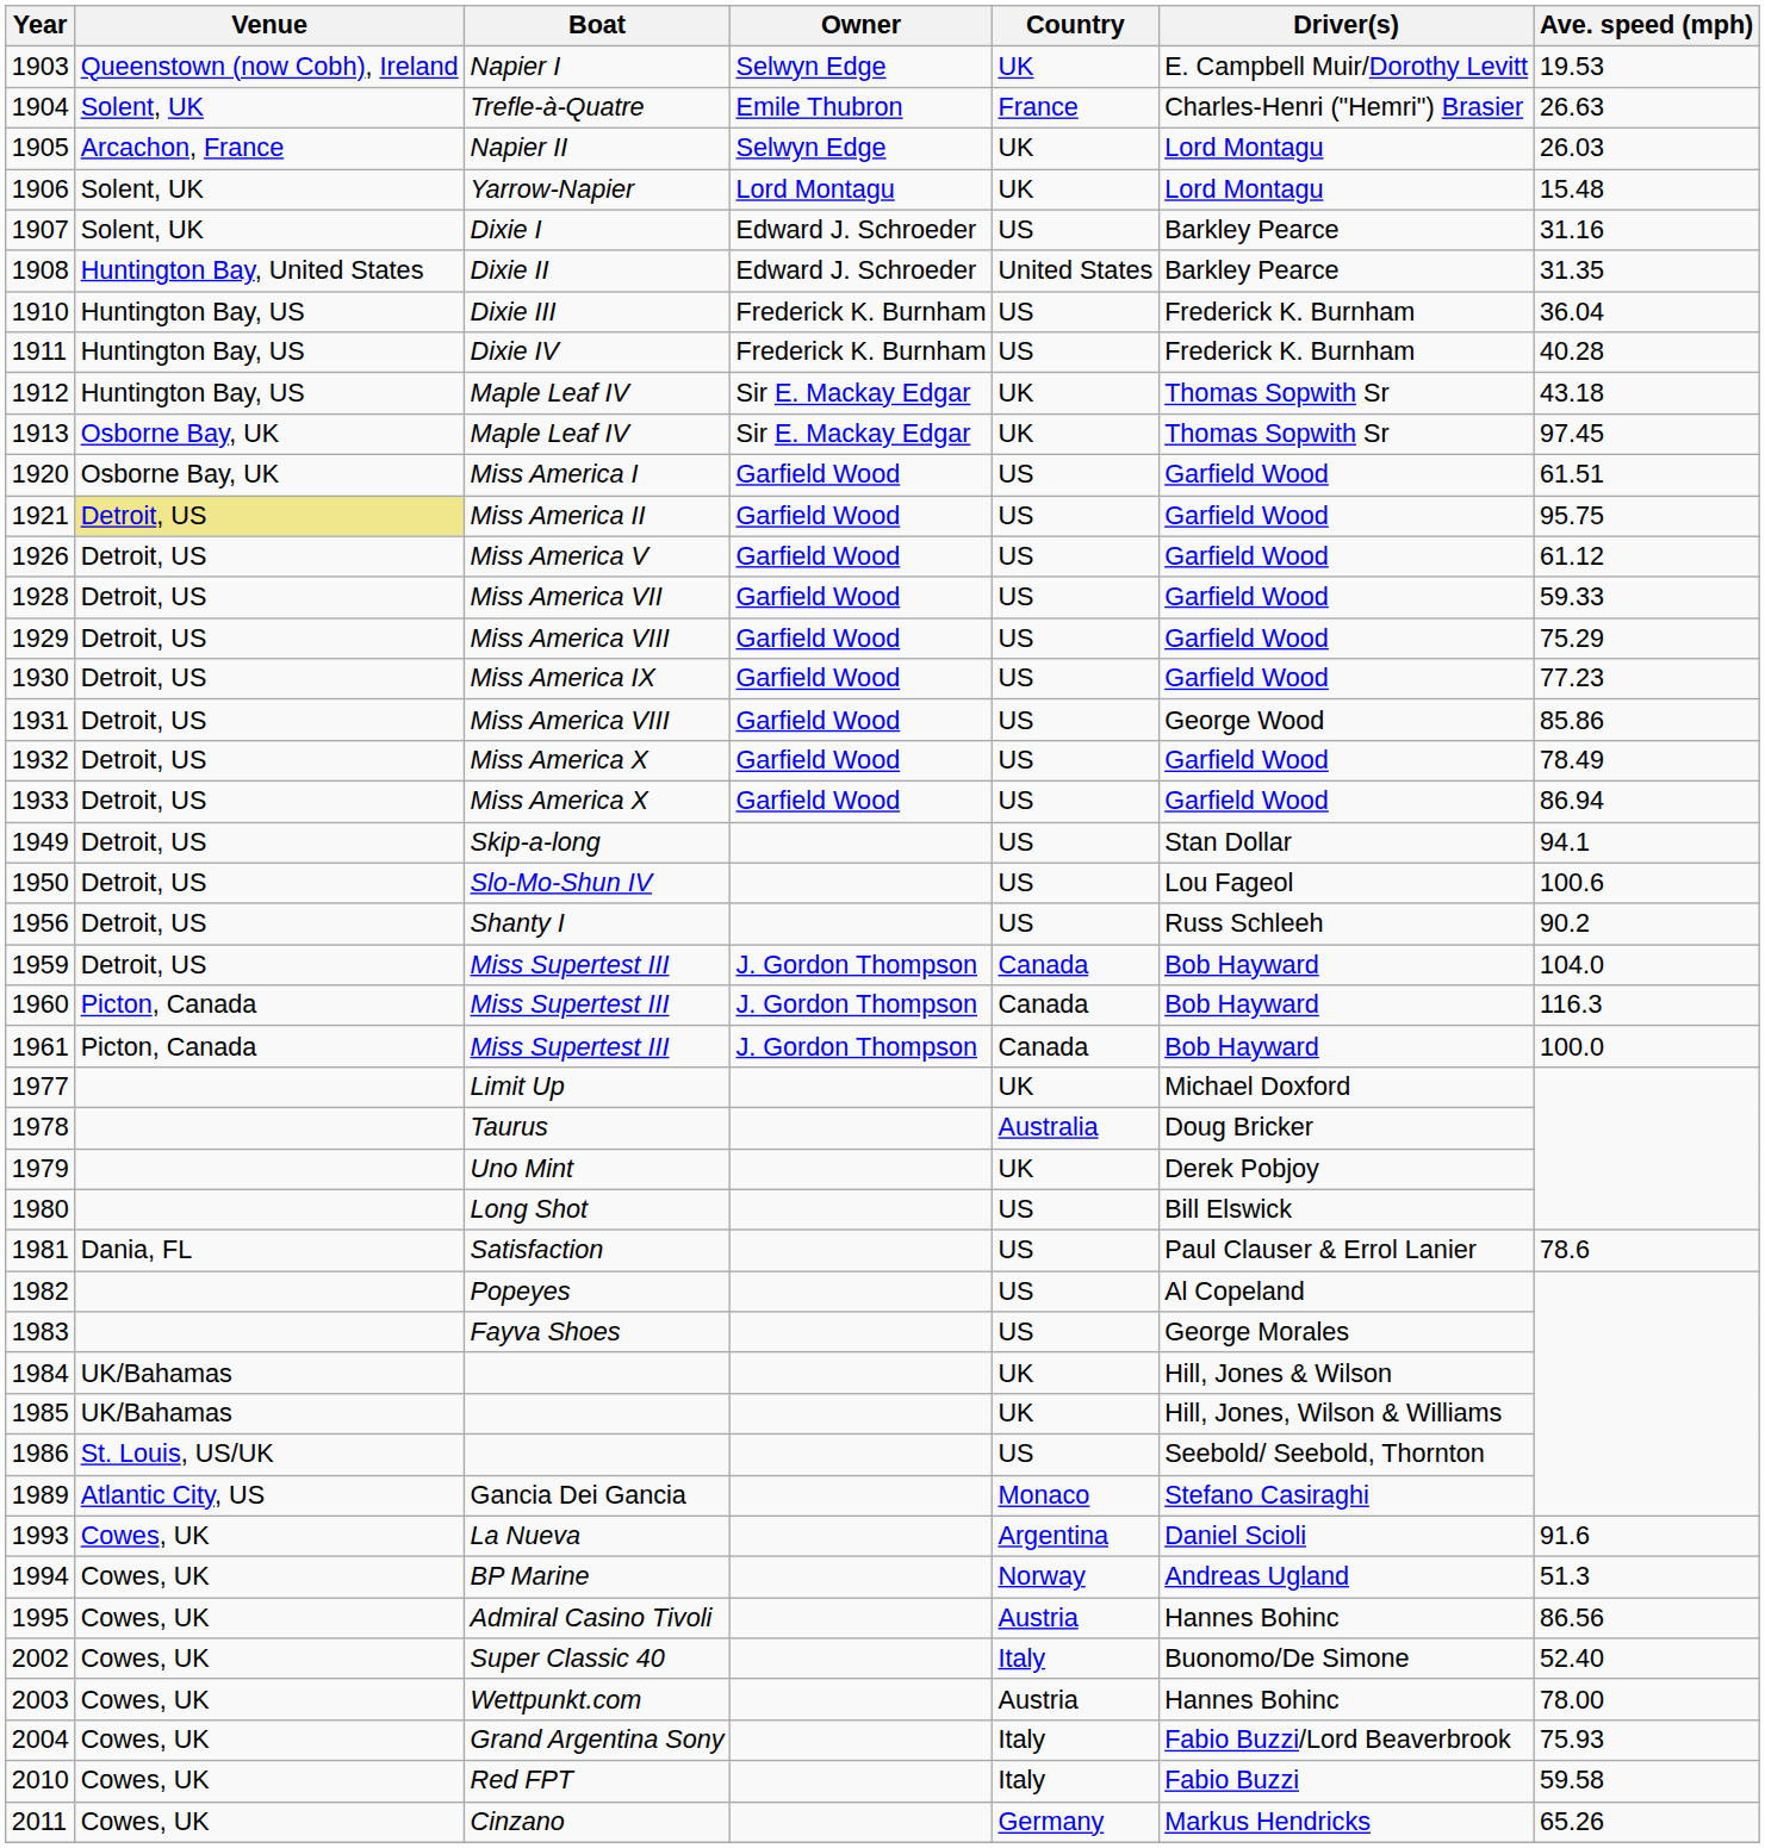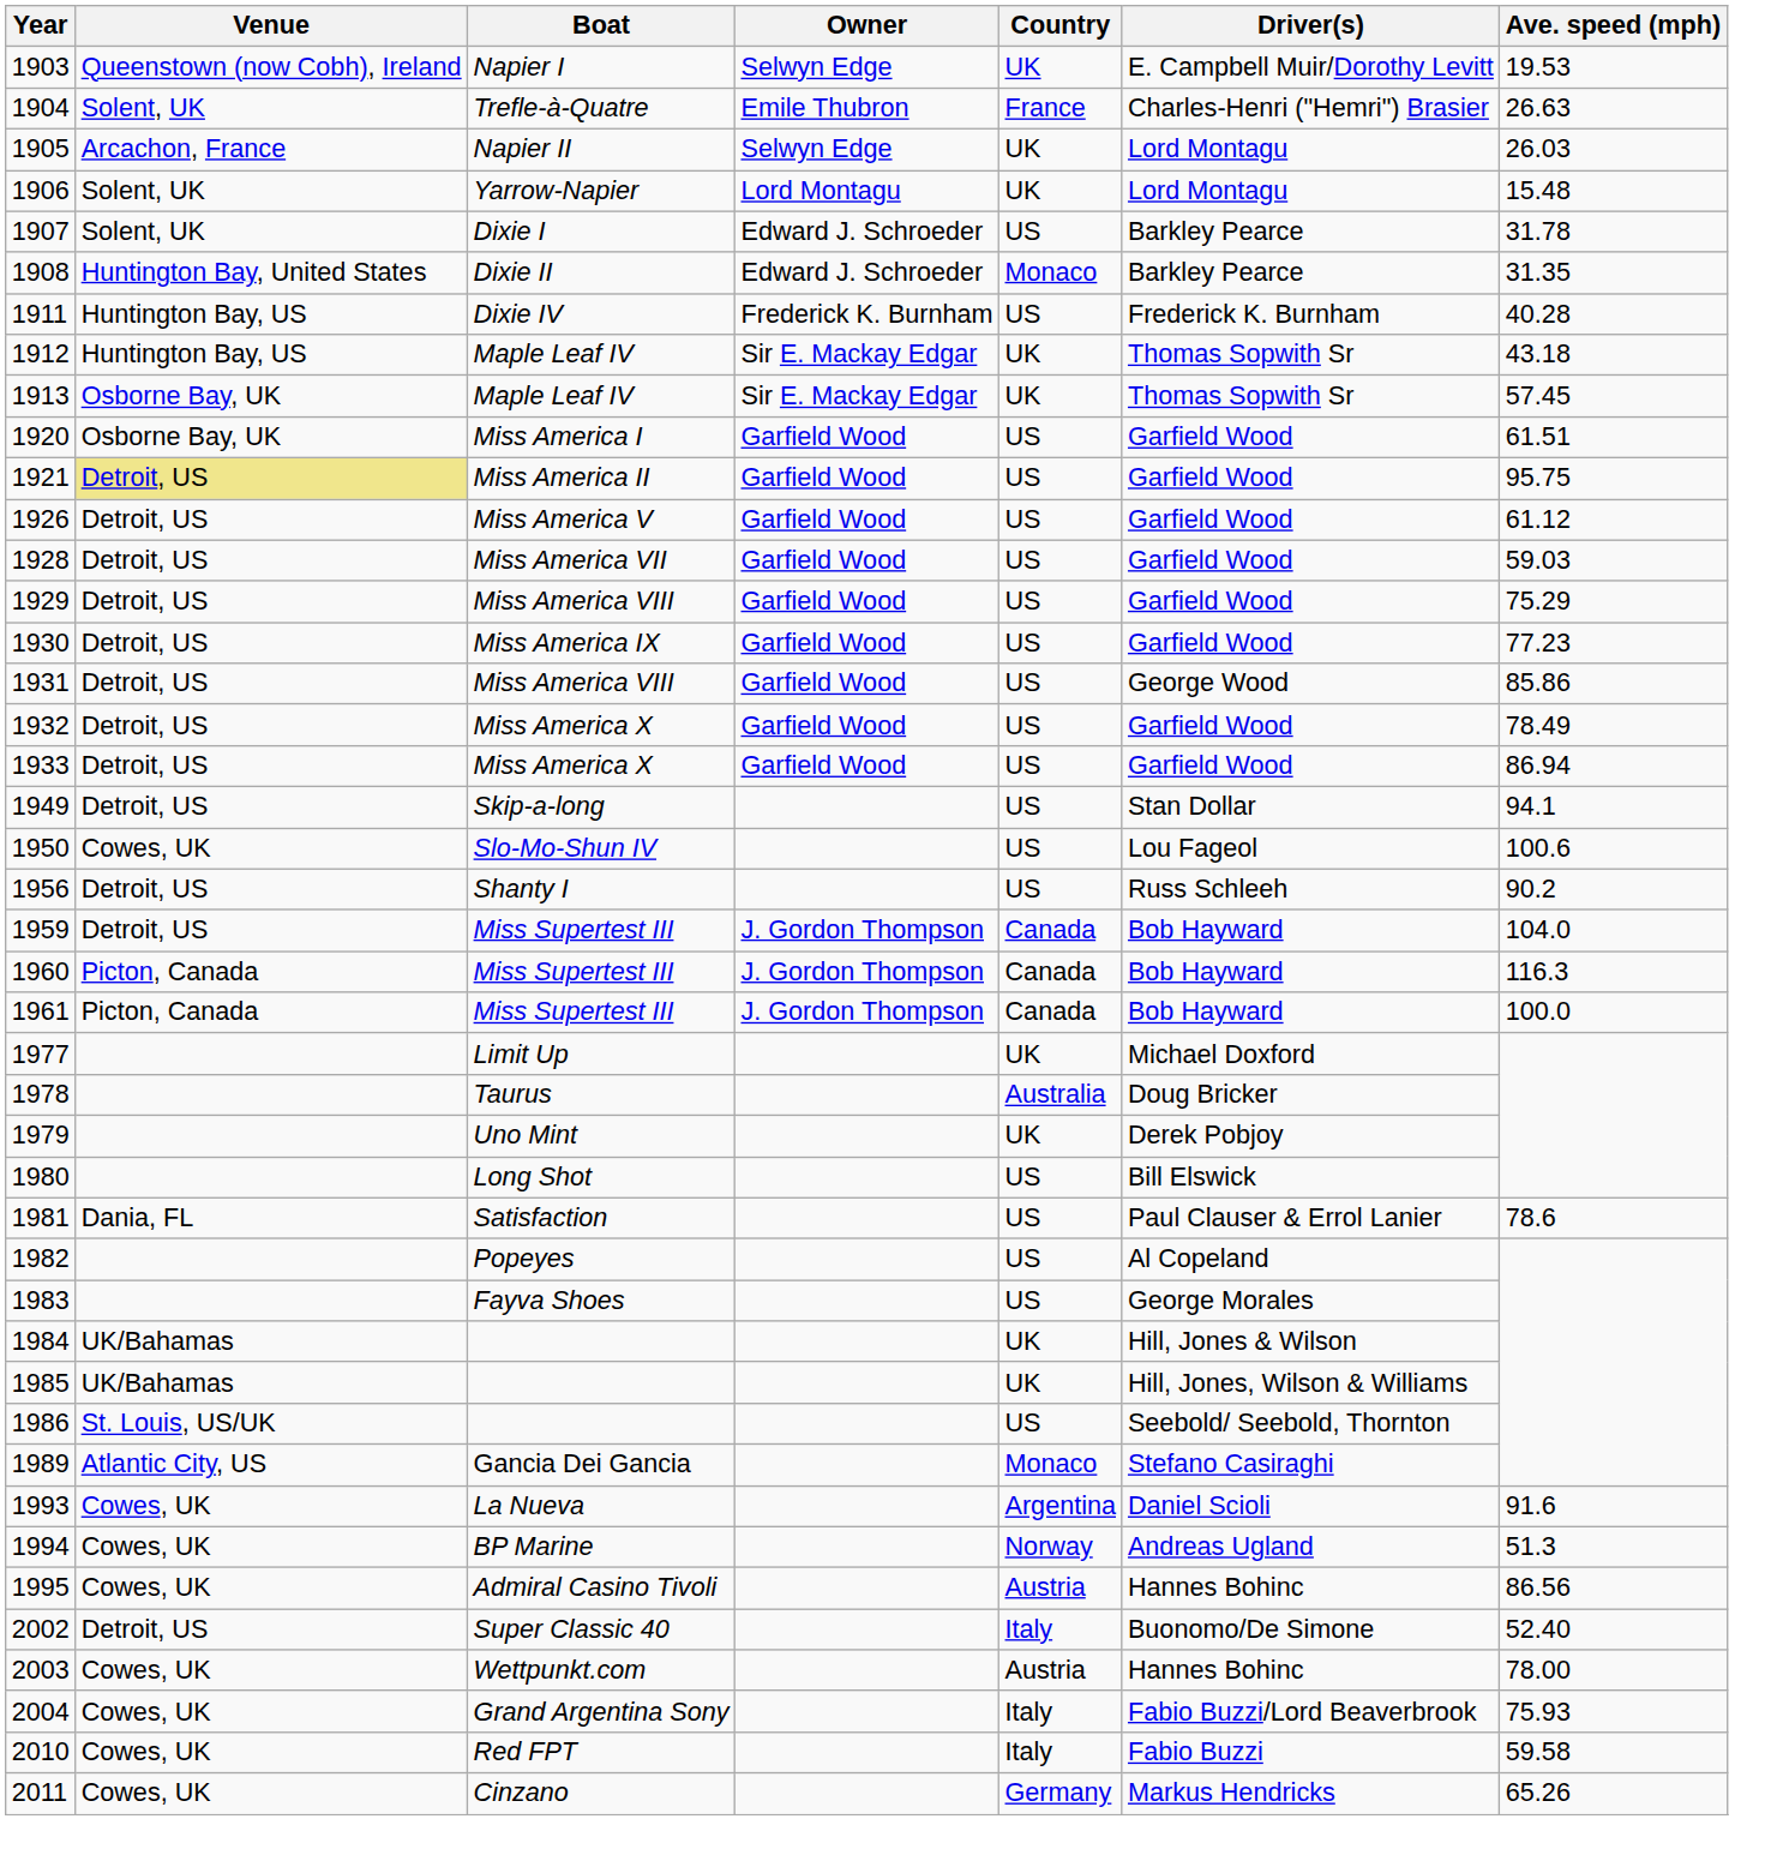1907 | Ave. speed (mph): 31.16 -> 31.78
1908 | Country: United States -> Monaco
- row: 1910 | Huntington Bay, US | Dixie III | Frederick K. Burnham | US | Frederick K. Burnham | 36.04
1913 | Ave. speed (mph): 97.45 -> 57.45
1928 | Ave. speed (mph): 59.33 -> 59.03
1950 | Venue: Detroit, US -> Cowes, UK
2002 | Venue: Cowes, UK -> Detroit, US
